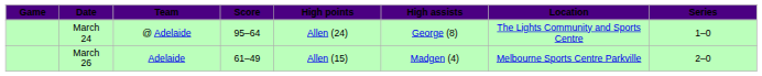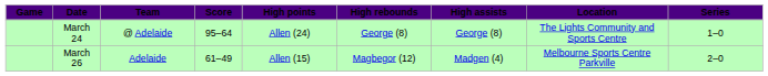+ column: High rebounds | George (8) | Magbegor (12)
